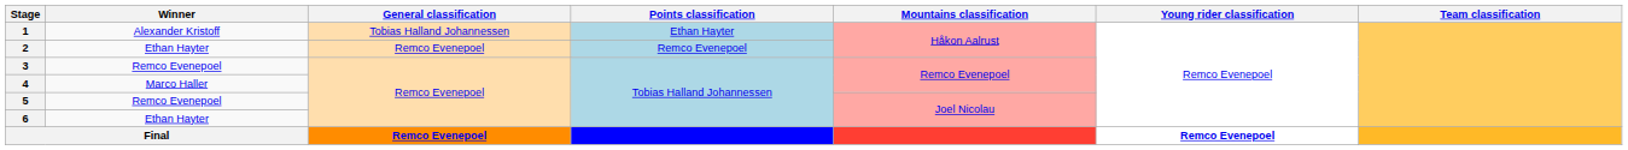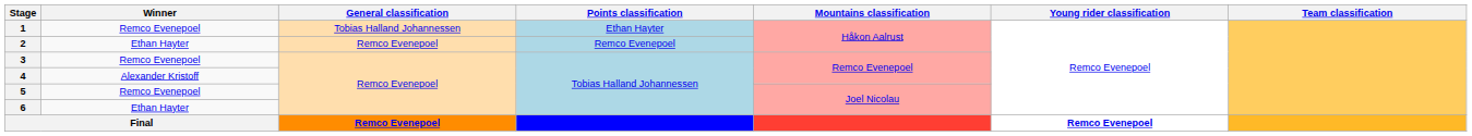1 | Winner: Alexander Kristoff -> Remco Evenepoel
4 | Winner: Marco Haller -> Alexander Kristoff
